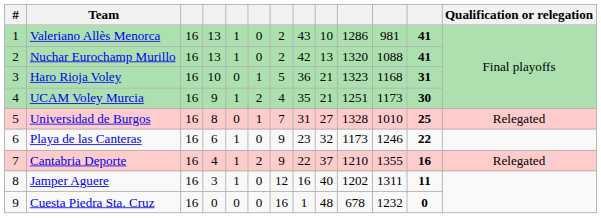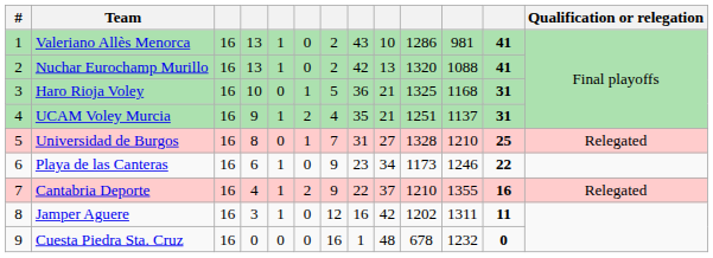Haro Rioja Voley | column 10: 1323 -> 1325
UCAM Voley Murcia | column 11: 1173 -> 1137
UCAM Voley Murcia | column 12: 30 -> 31
Universidad de Burgos | column 11: 1010 -> 1210
Playa de las Canteras | column 9: 32 -> 34
Jamper Aguere | column 9: 40 -> 42
